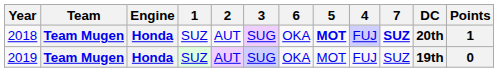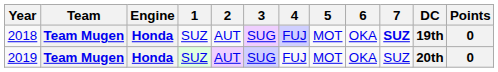columns swapped: 4 <-> 6
2018 | 5: bold -> normal
2018 | DC: 20th -> 19th
2018 | Points: 1 -> 0
2019 | DC: 19th -> 20th
